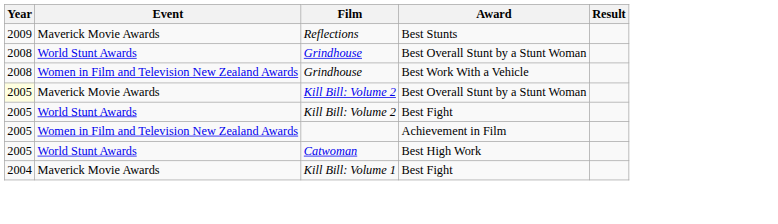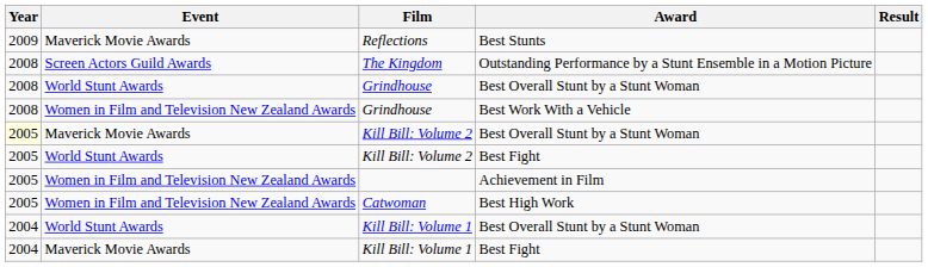+ row: 2008 | Screen Actors Guild Awards | The Kingdom | Outstanding Performance by a Stunt Ensemble in a Motion Picture
Catwoman | Event: World Stunt Awards -> Women in Film and Television New Zealand Awards
+ row: 2004 | World Stunt Awards | Kill Bill: Volume 1 | Best Overall Stunt by a Stunt Woman
